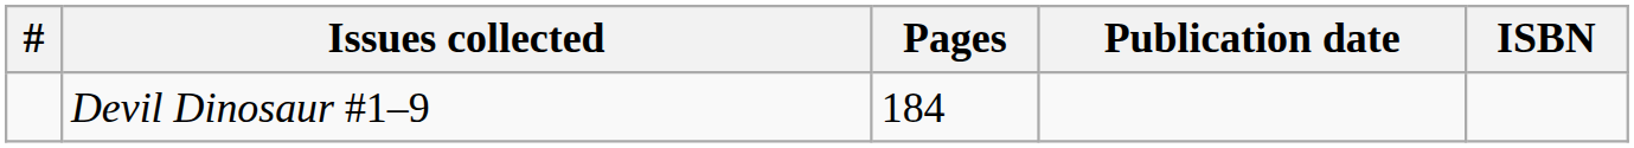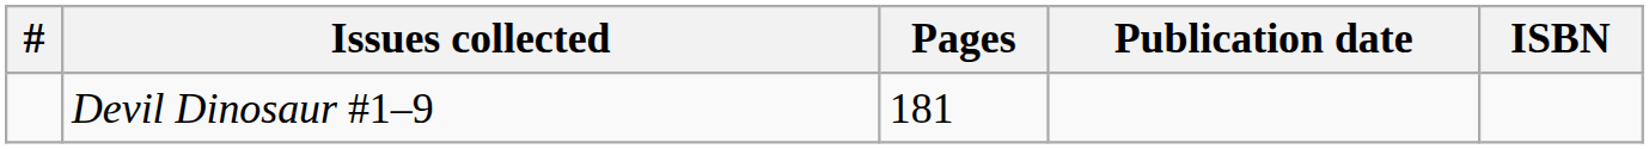Devil Dinosaur #1–9 | Pages: 184 -> 181
